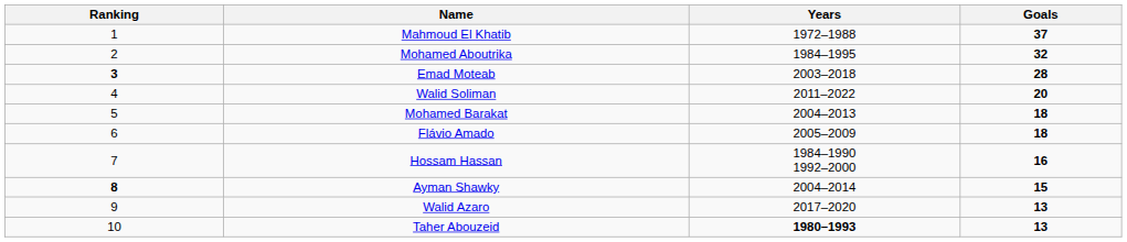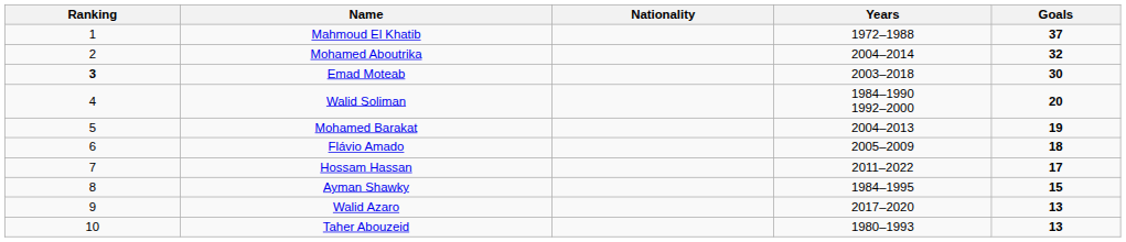+ column: Nationality
Mohamed Aboutrika | Years: 1984–1995 -> 2004–2014
Emad Moteab | Goals: 28 -> 30
Walid Soliman | Years: 2011–2022 -> 1984–1990 1992–2000
Mohamed Barakat | Goals: 18 -> 19
Hossam Hassan | Years: 1984–1990 1992–2000 -> 2011–2022
Hossam Hassan | Goals: 16 -> 17
Ayman Shawky | Ranking: bold -> normal
Ayman Shawky | Years: 2004–2014 -> 1984–1995
Taher Abouzeid | Years: bold -> normal
